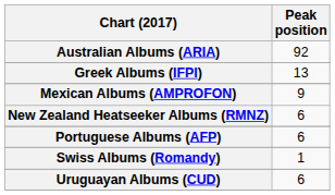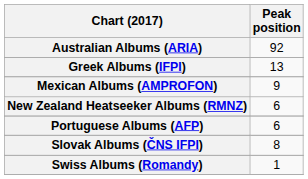+ row: Slovak Albums (ČNS IFPI) | 8
- row: Uruguayan Albums (CUD) | 6
